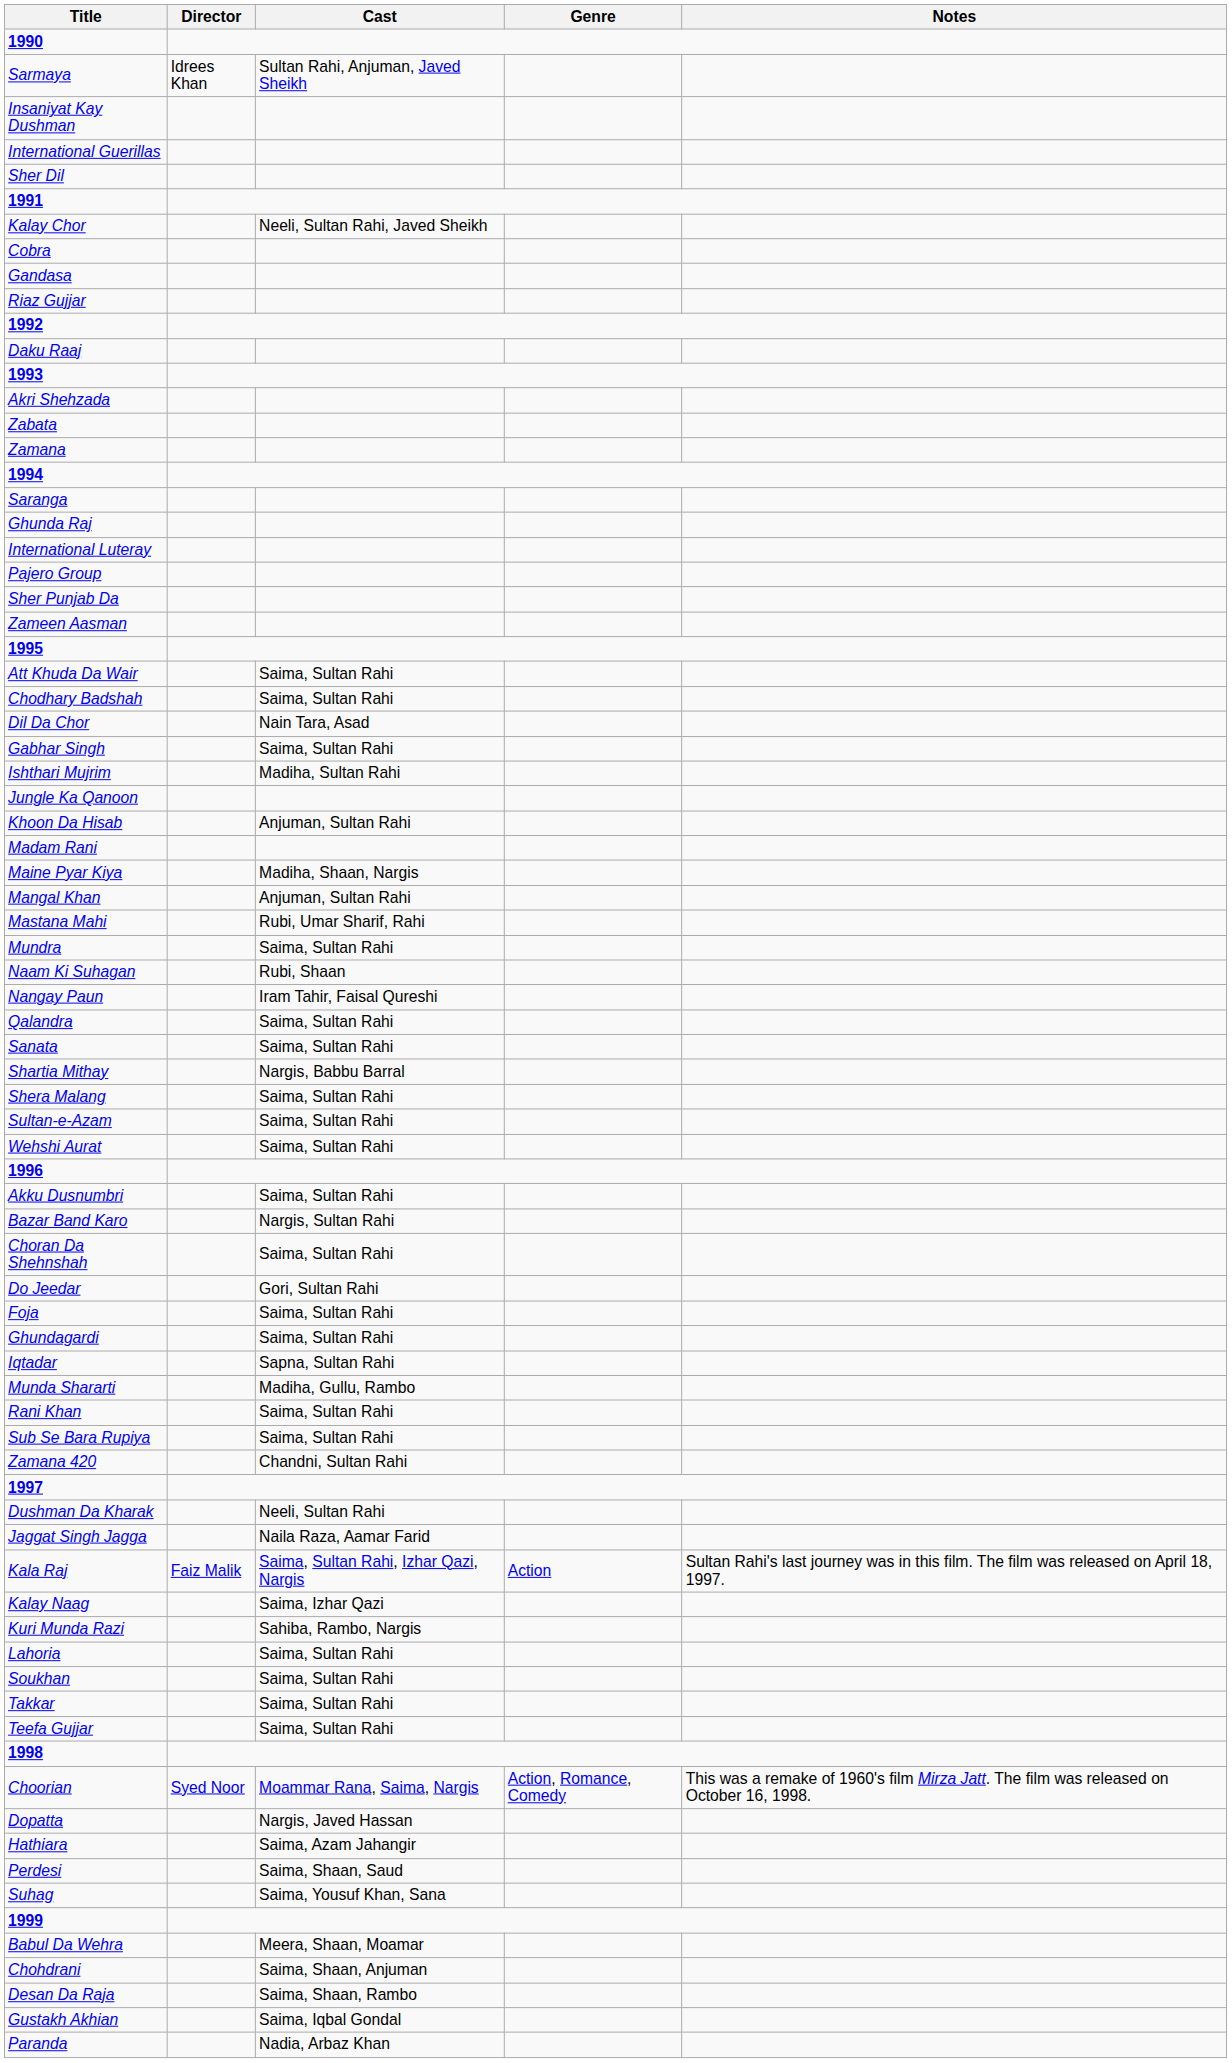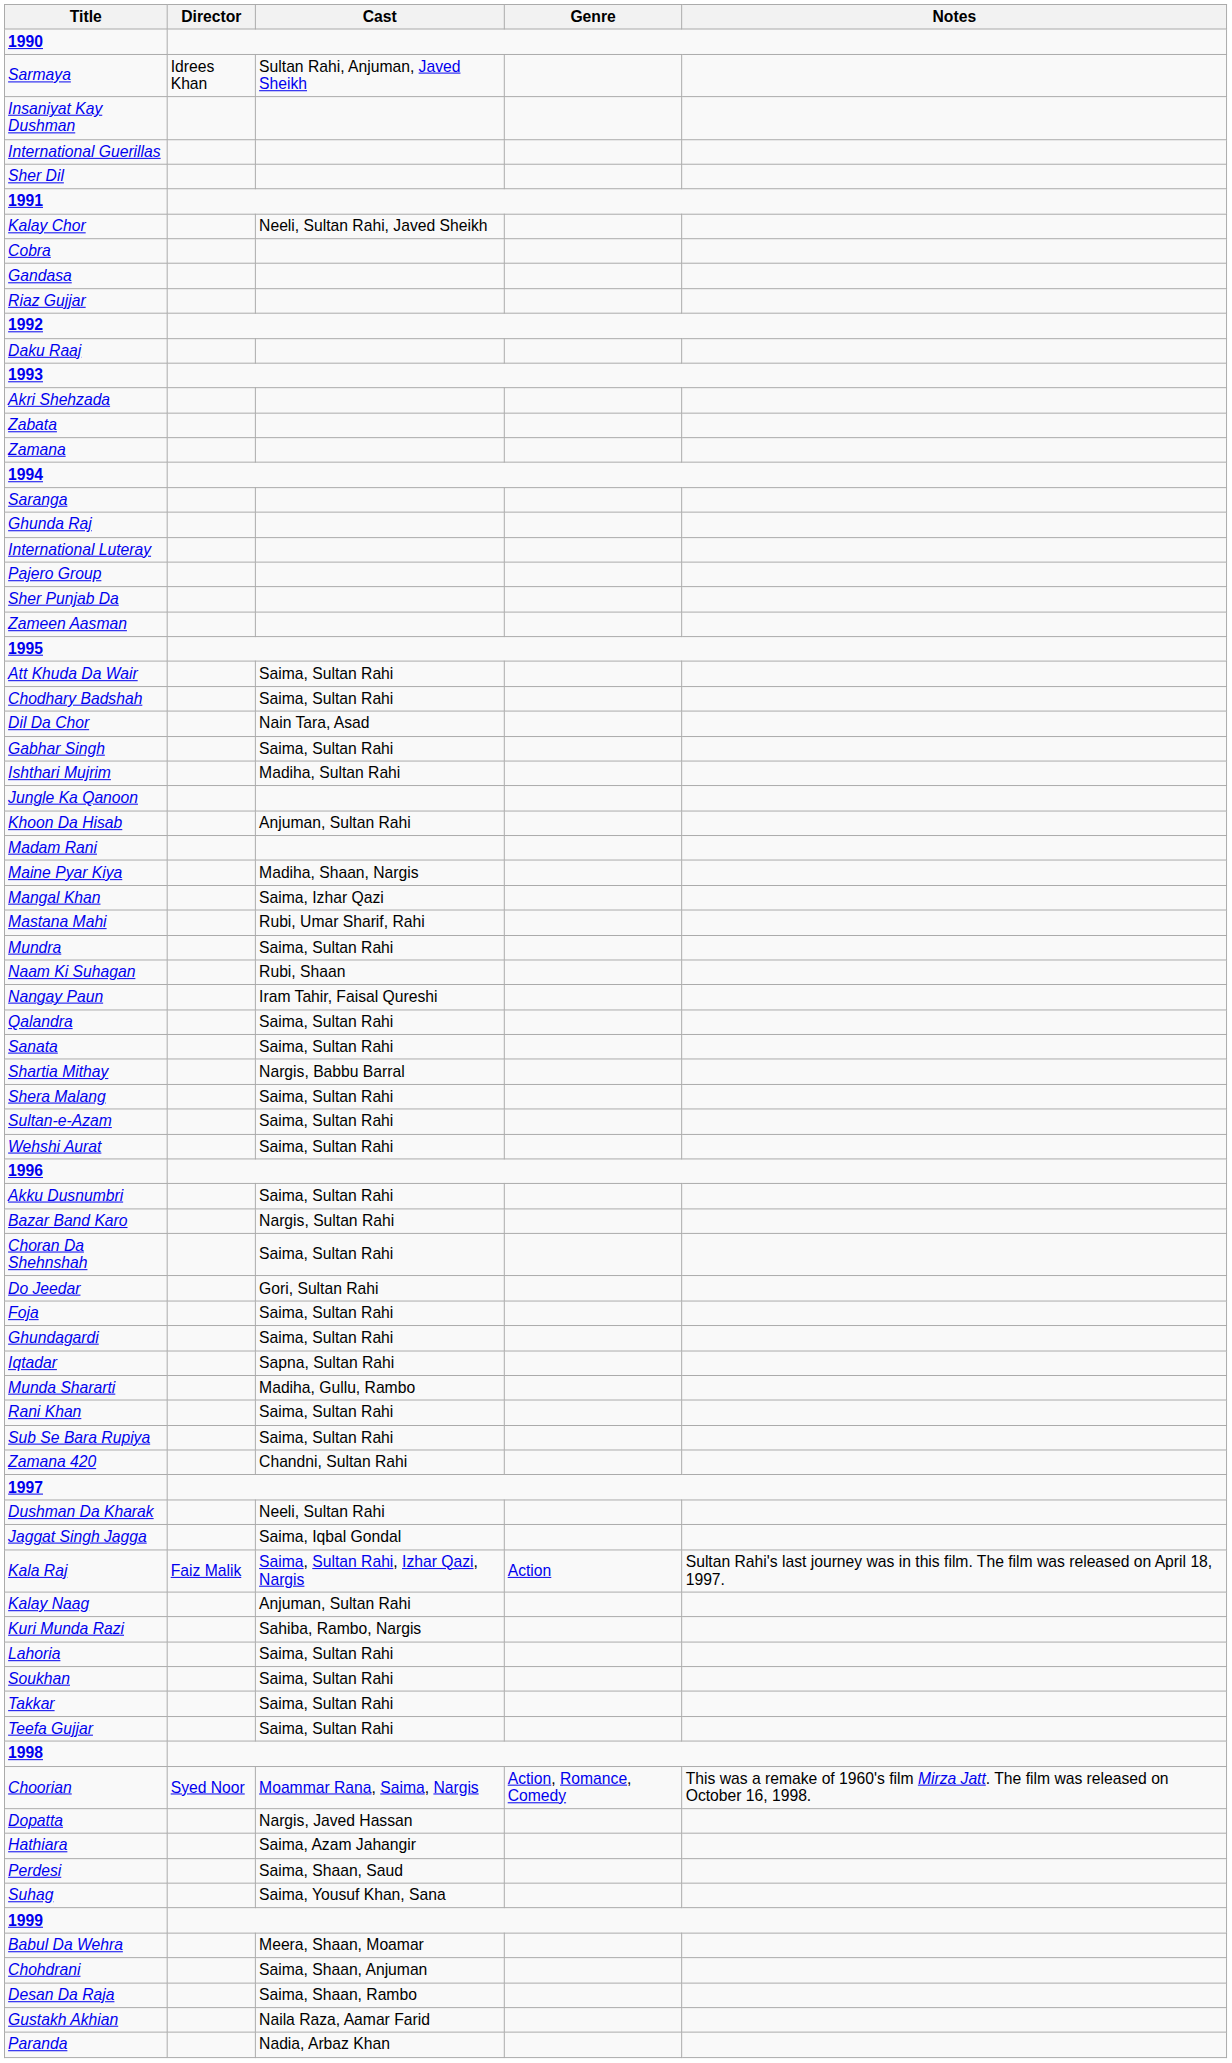Mangal Khan | Cast: Anjuman, Sultan Rahi -> Saima, Izhar Qazi
Jaggat Singh Jagga | Cast: Naila Raza, Aamar Farid -> Saima, Iqbal Gondal
Kalay Naag | Cast: Saima, Izhar Qazi -> Anjuman, Sultan Rahi
Gustakh Akhian | Cast: Saima, Iqbal Gondal -> Naila Raza, Aamar Farid
